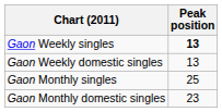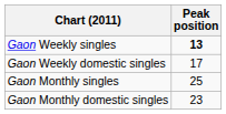Gaon Weekly domestic singles | Peak position: 13 -> 17
